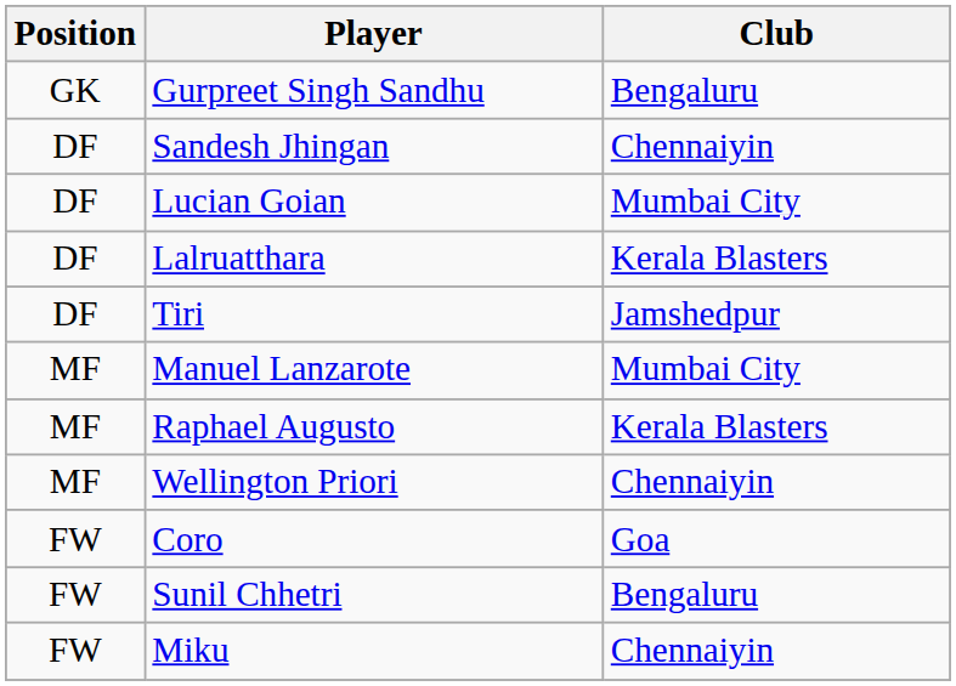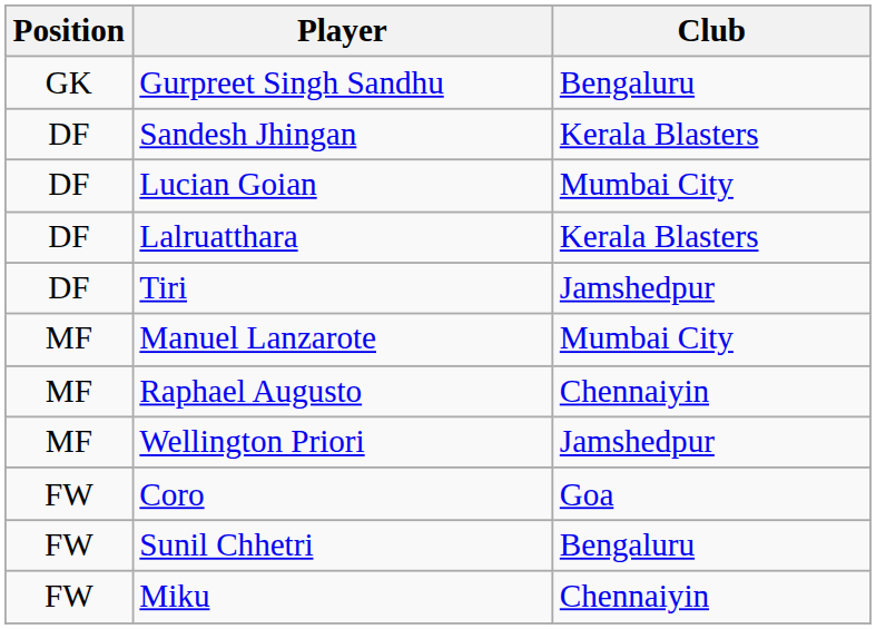Sandesh Jhingan | Club: Chennaiyin -> Kerala Blasters
Raphael Augusto | Club: Kerala Blasters -> Chennaiyin
Wellington Priori | Club: Chennaiyin -> Jamshedpur
